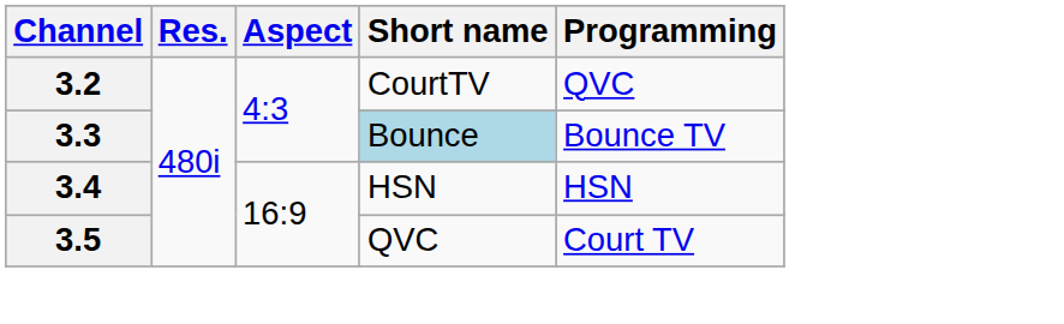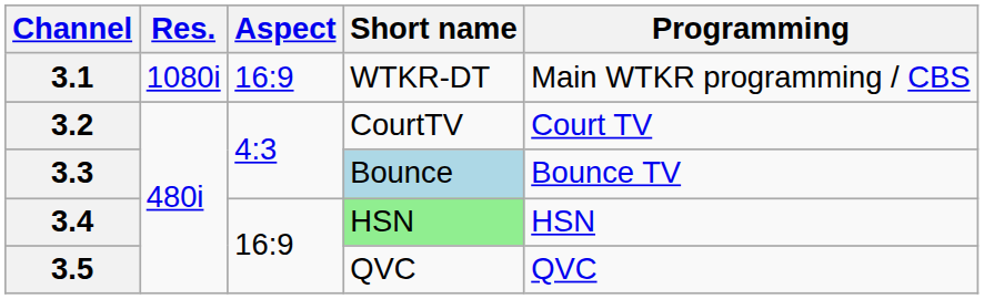+ row: 3.1 | 1080i | 16:9 | WTKR-DT | Main WTKR programming / CBS
3.2 | Programming: QVC -> Court TV
3.4 | Short name: no background -> lightgreen background
3.5 | Programming: Court TV -> QVC
